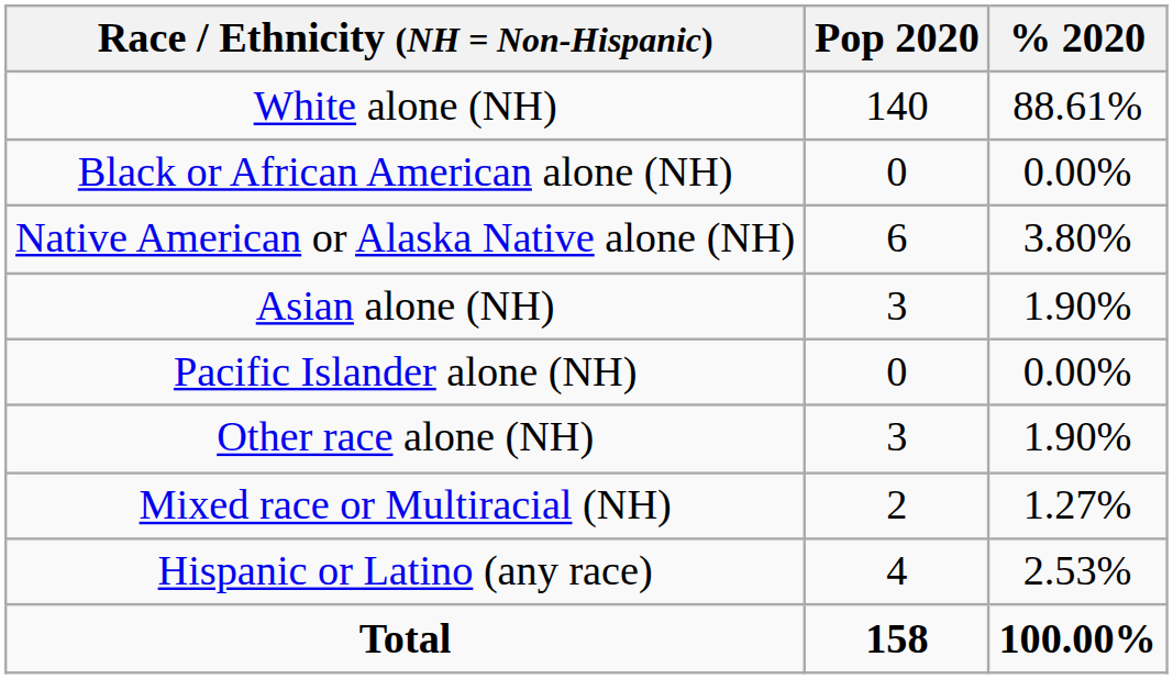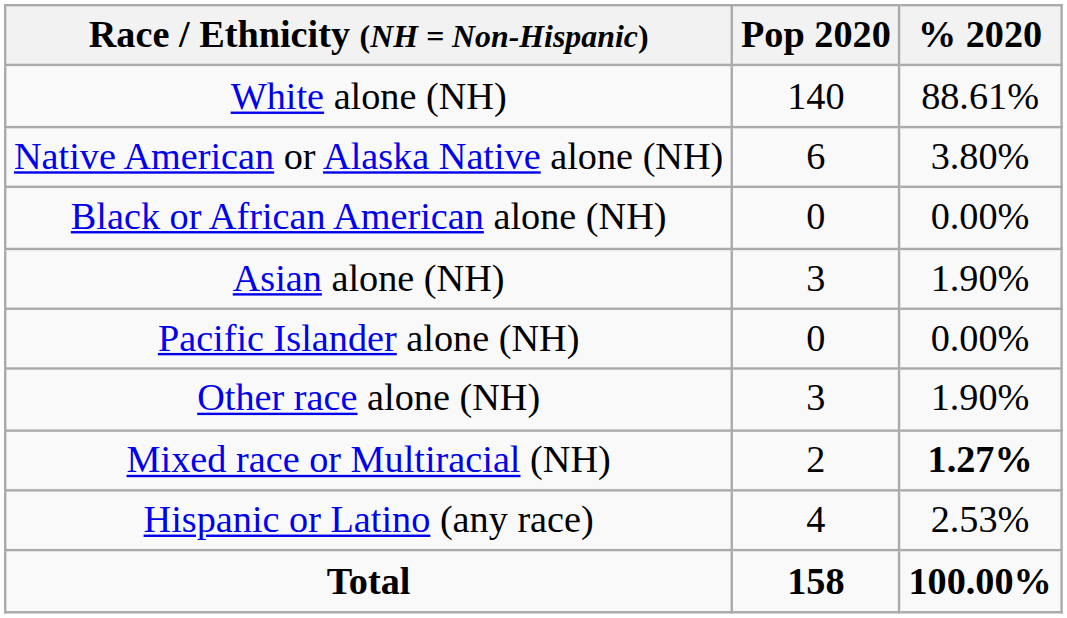rows swapped: Black or African American alone (NH) <-> Native American or Alaska Native alone (NH)
Mixed race or Multiracial (NH) | % 2020: normal -> bold
